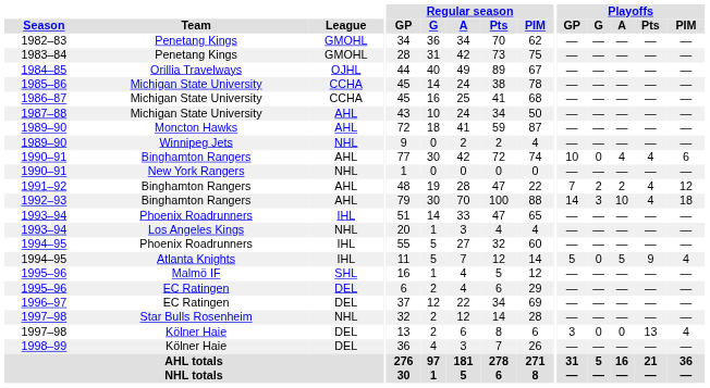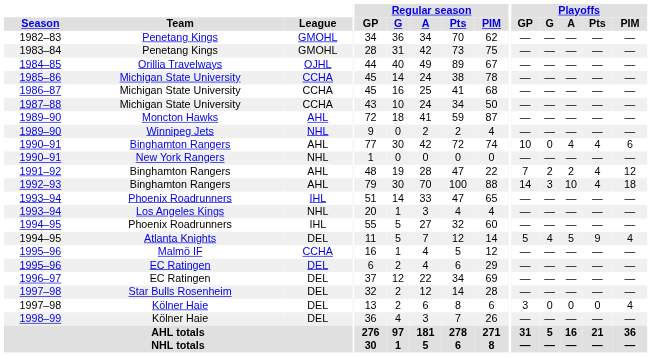1987–88 | League: AHL -> CCHA
1994–95 / Atlanta Knights | League: IHL -> DEL
1994–95 / Atlanta Knights | Playoffs / G: 0 -> 4
1995–96 / Malmö IF | League: SHL -> CCHA
1997–98 / Star Bulls Rosenheim | League: NHL -> DEL
1997–98 / Kölner Haie | Playoffs / Pts: 13 -> 0
